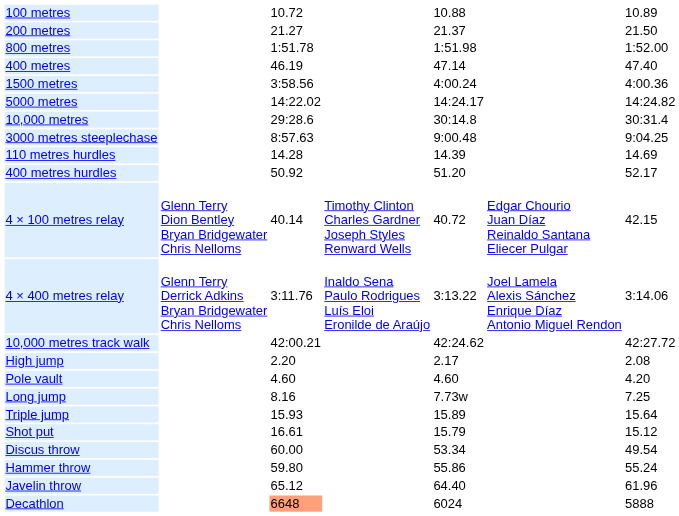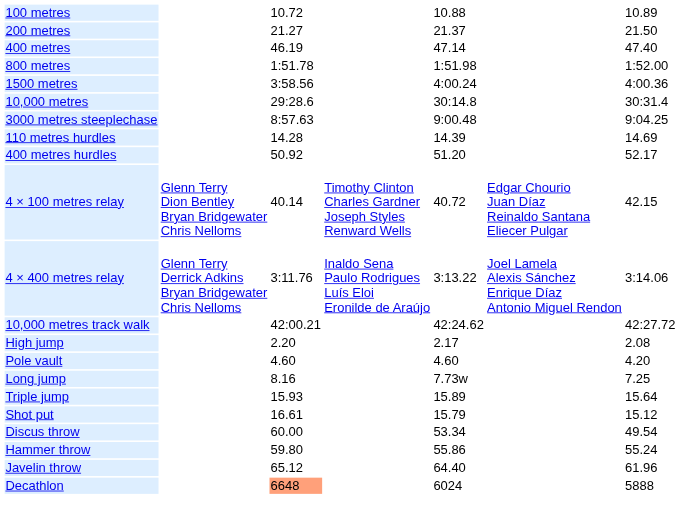rows swapped: 400 metres <-> 800 metres
- row: 5000 metres | 14:22.02 | 14:24.17 | 14:24.82
